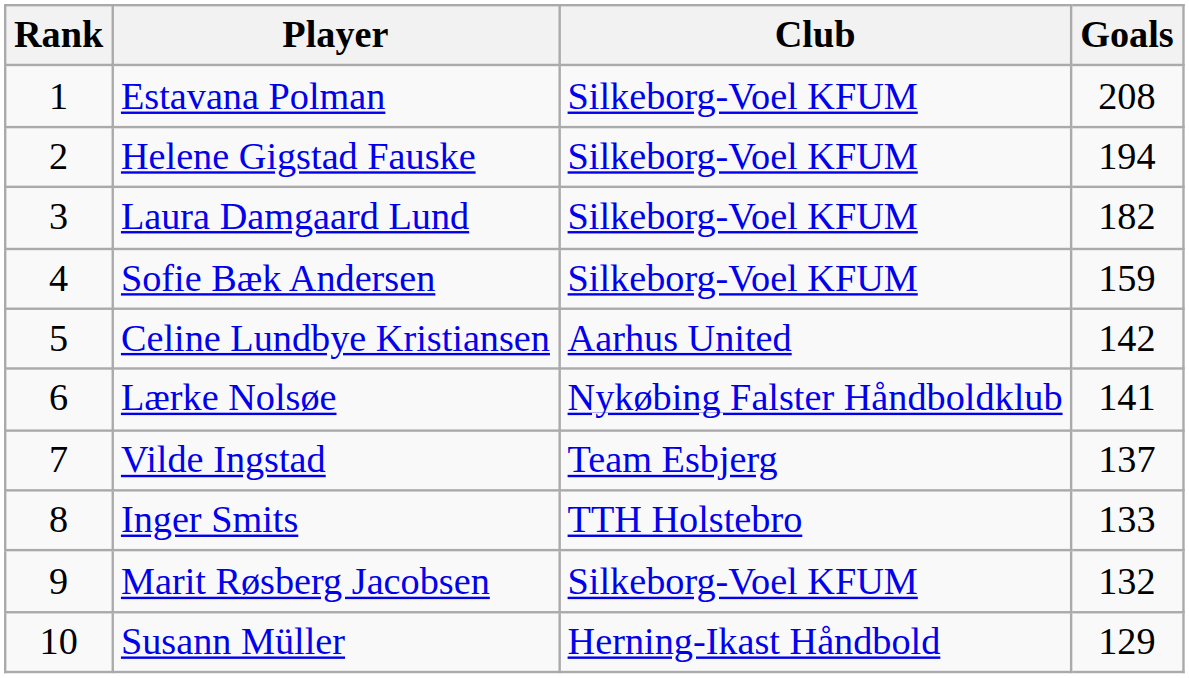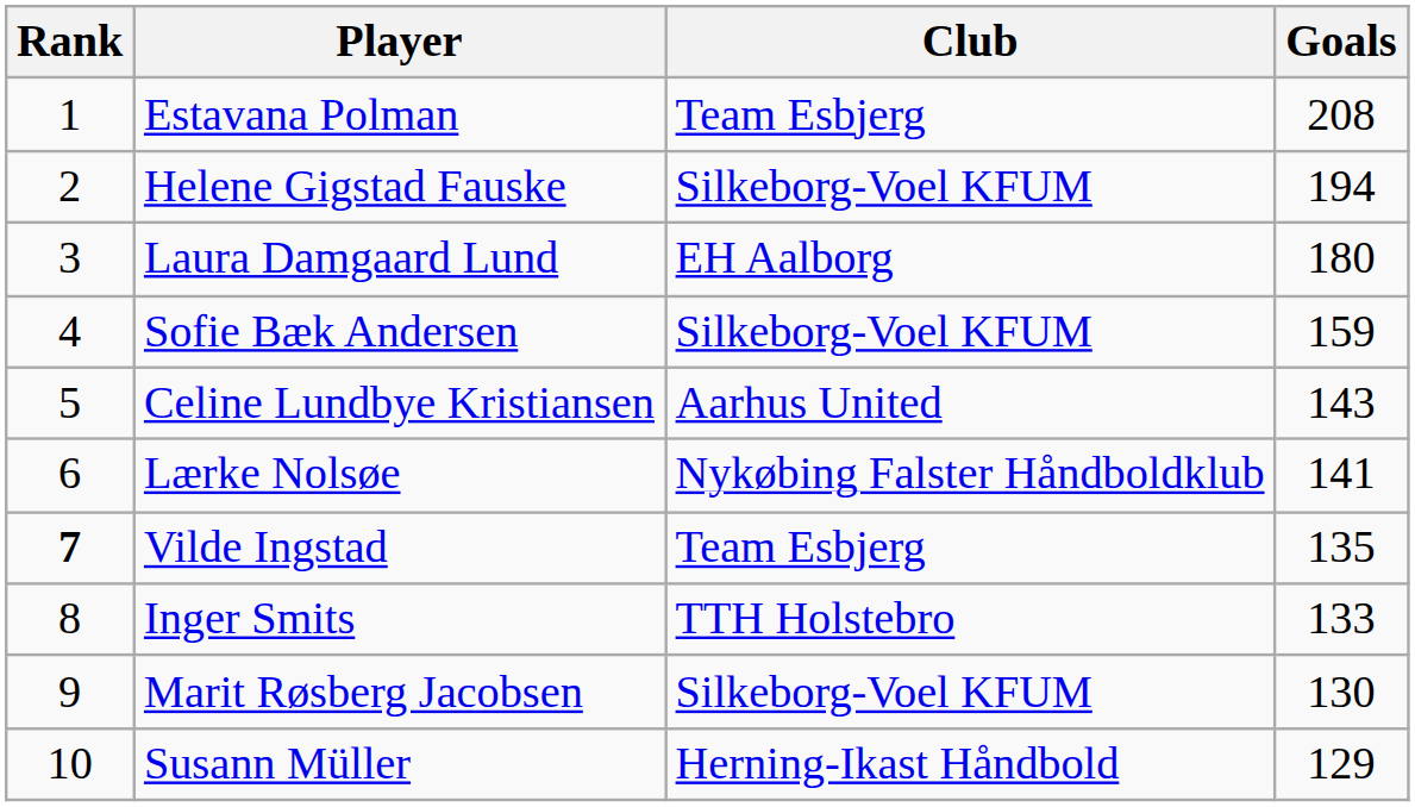Estavana Polman | Club: Silkeborg-Voel KFUM -> Team Esbjerg
Laura Damgaard Lund | Club: Silkeborg-Voel KFUM -> EH Aalborg
Laura Damgaard Lund | Goals: 182 -> 180
Celine Lundbye Kristiansen | Goals: 142 -> 143
Vilde Ingstad | Rank: normal -> bold
Vilde Ingstad | Goals: 137 -> 135
Marit Røsberg Jacobsen | Goals: 132 -> 130
